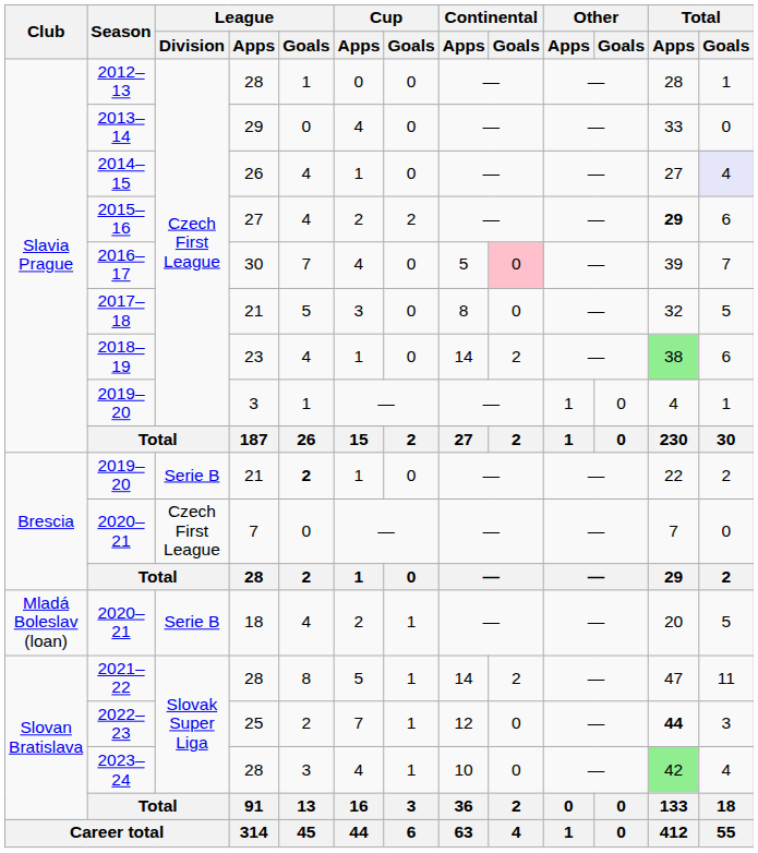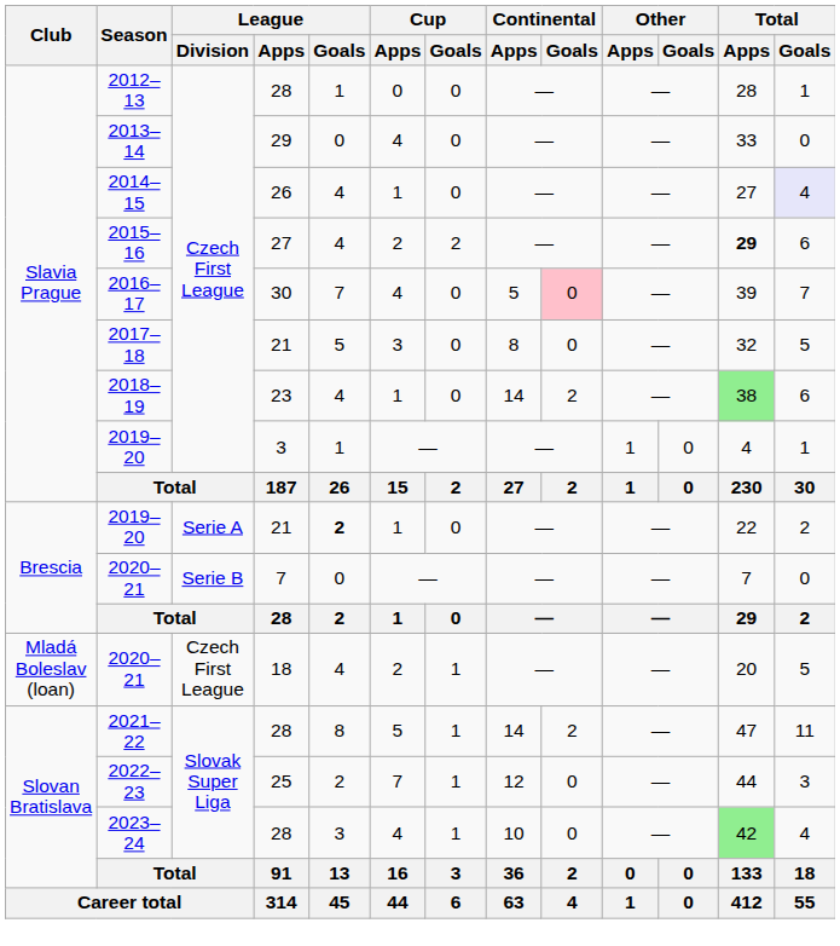2019–20 / 21 | League / Division: Serie B -> Serie A
2020–21 / 7 | League / Division: Czech First League -> Serie B
2020–21 / 18 | League / Division: Serie B -> Czech First League
2022–23 | Total / Apps: bold -> normal
